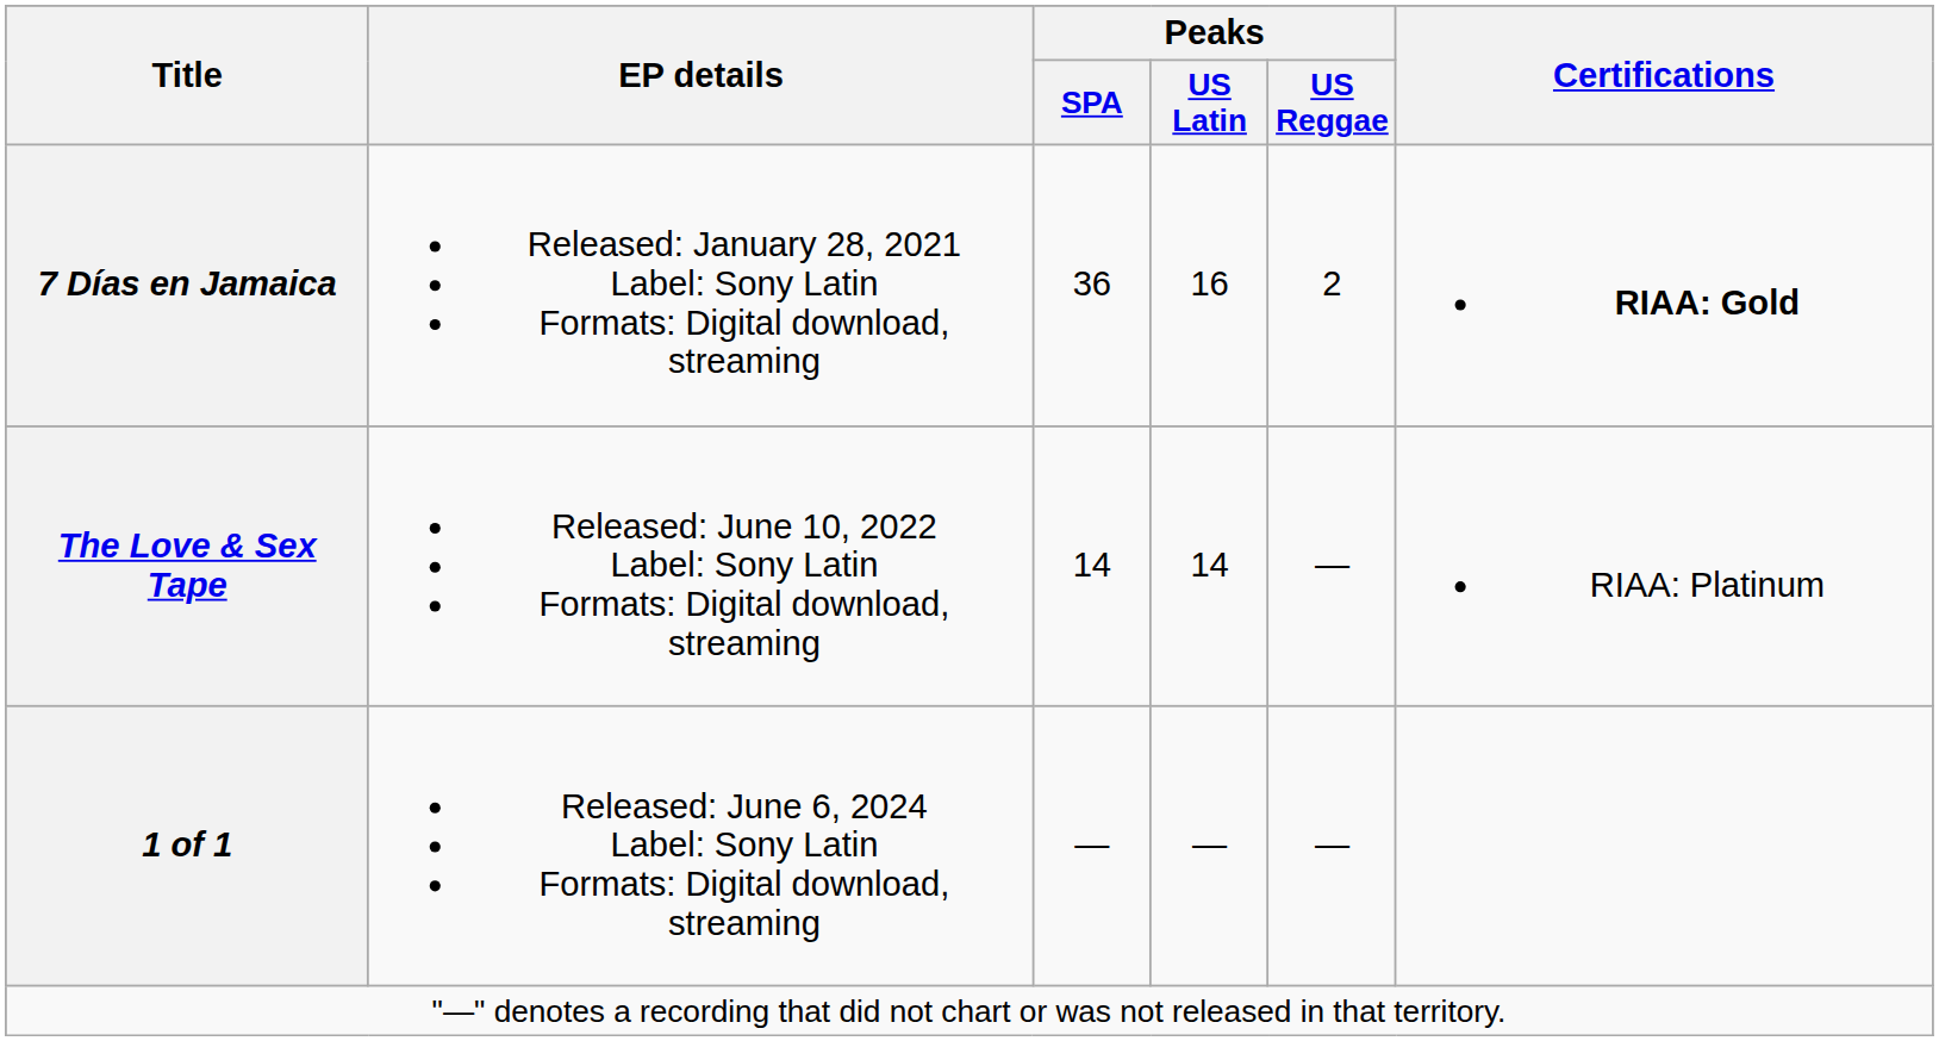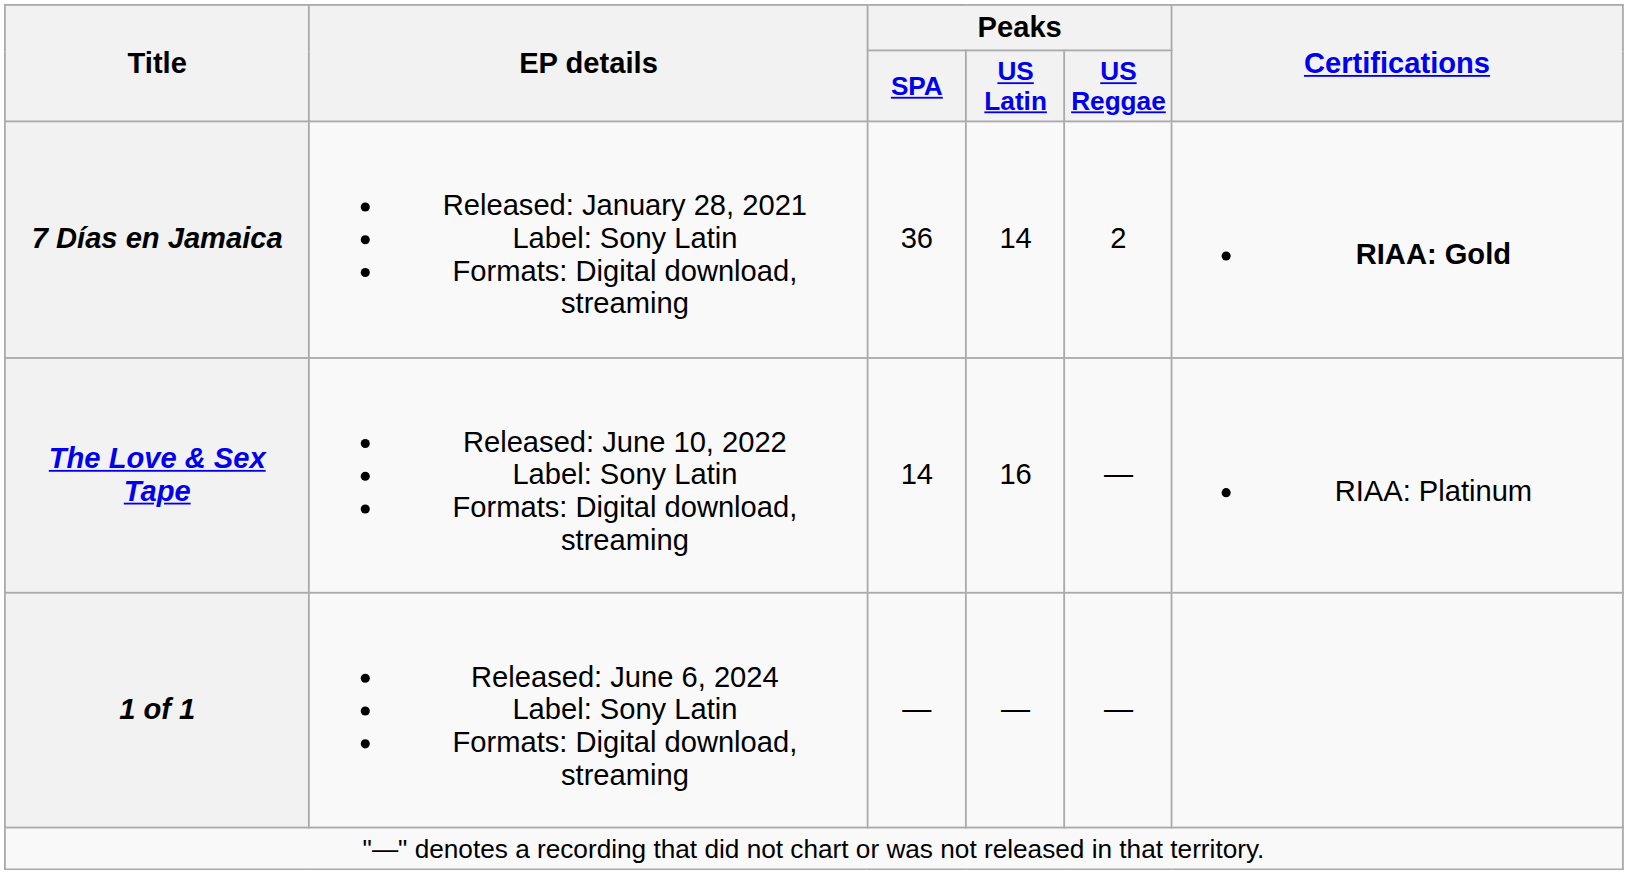7 Días en Jamaica | Peaks / US Latin: 16 -> 14
The Love & Sex Tape | Peaks / US Latin: 14 -> 16
